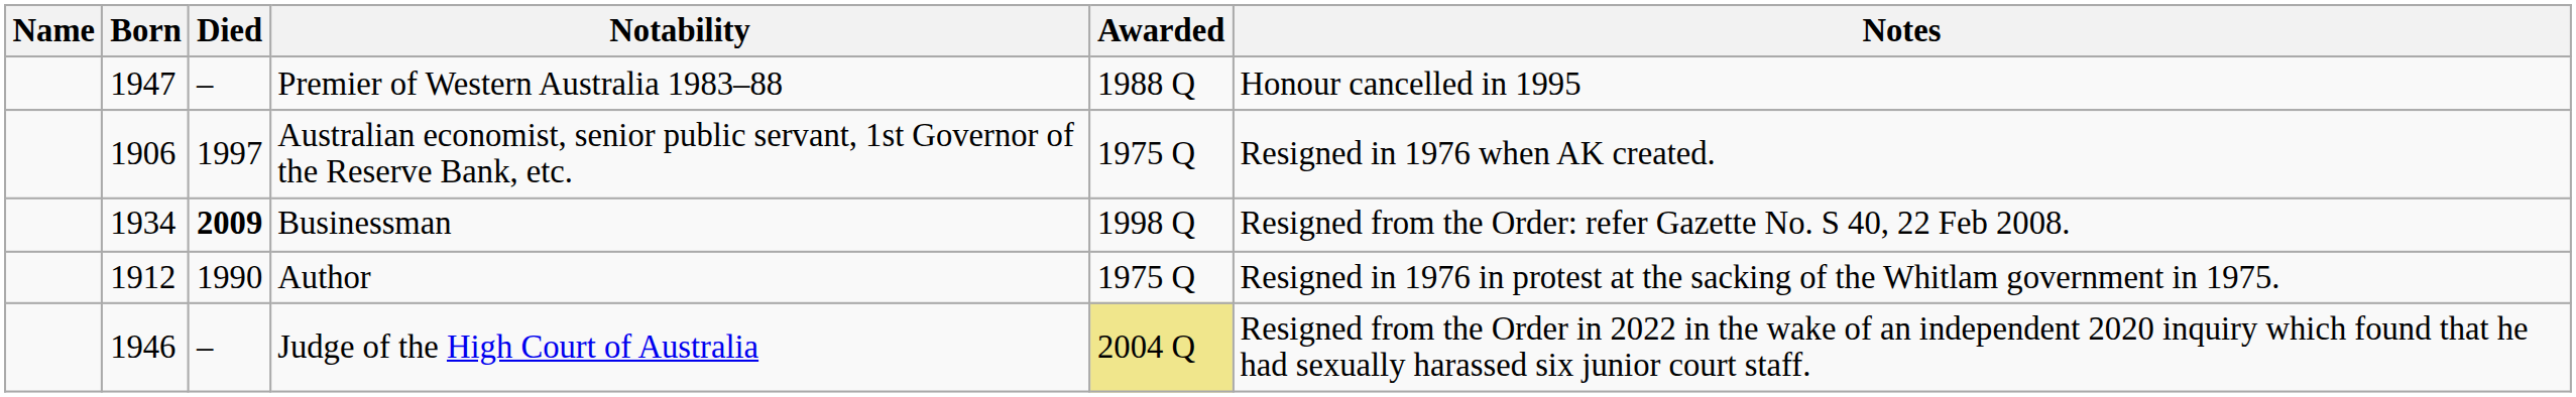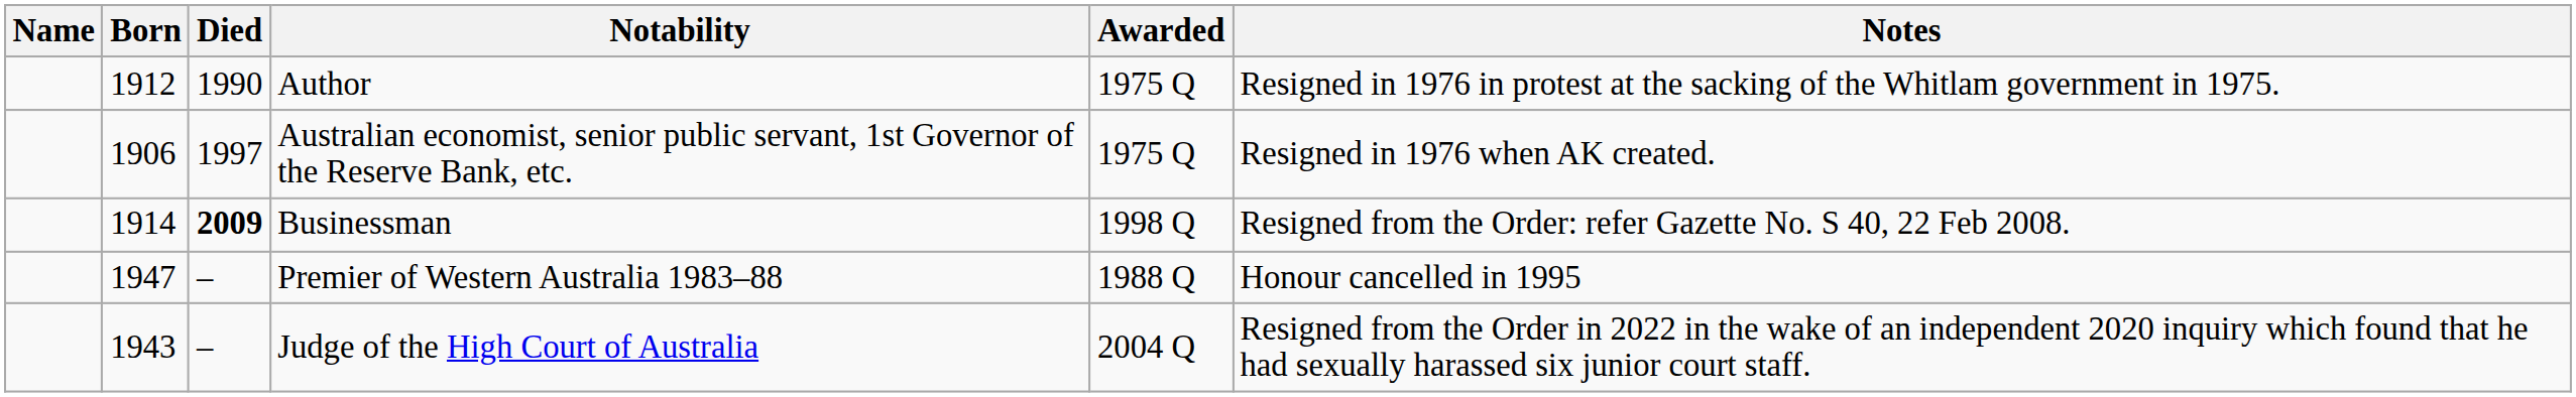rows swapped: Premier of Western Australia 1983–88 <-> Author
Businessman | Born: 1934 -> 1914
Judge of the High Court of Australia | Born: 1946 -> 1943
Judge of the High Court of Australia | Awarded: khaki background -> no background
